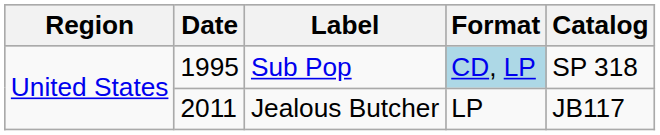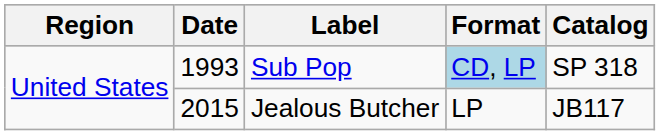Sub Pop | Date: 1995 -> 1993
Jealous Butcher | Date: 2011 -> 2015
